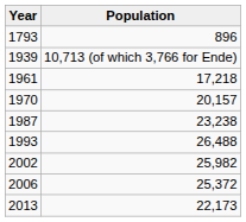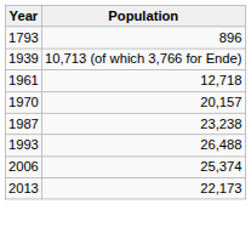1961 | Population: 17,218 -> 12,718
- row: 2002 | 25,982
2006 | Population: 25,372 -> 25,374
